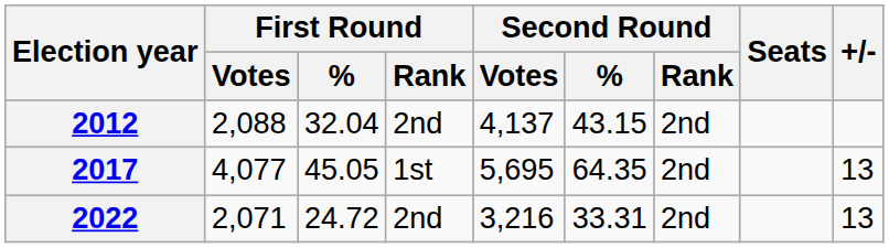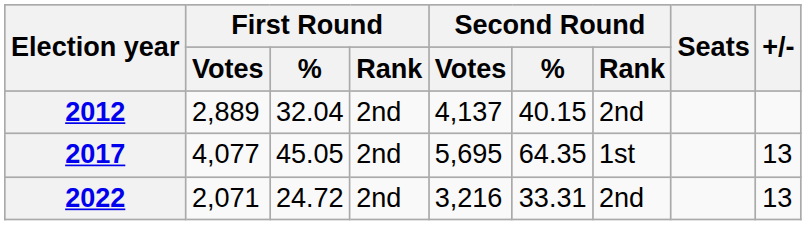2012 | First Round / Votes: 2,088 -> 2,889
2012 | Second Round / %: 43.15 -> 40.15
2017 | First Round / Rank: 1st -> 2nd
2017 | Second Round / Rank: 2nd -> 1st
